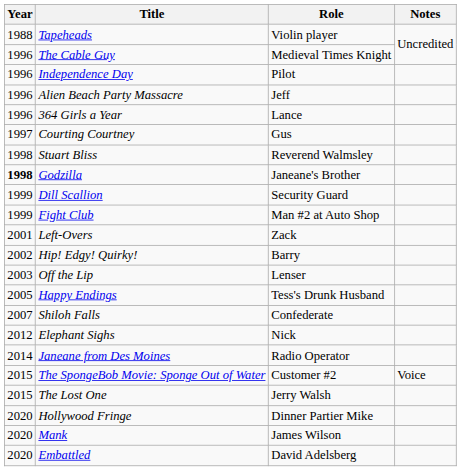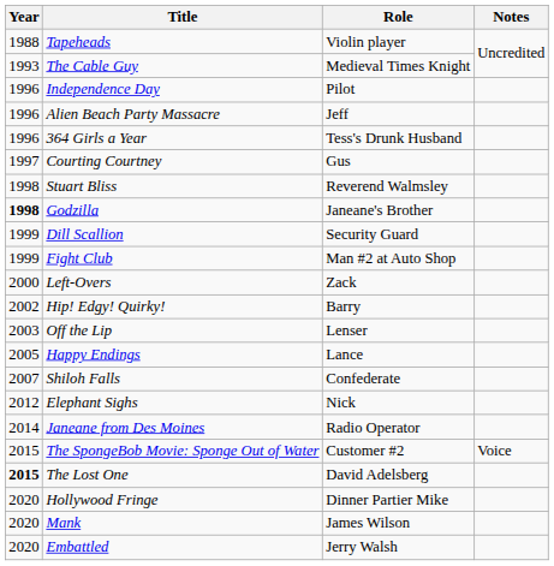The Cable Guy | Year: 1996 -> 1993
364 Girls a Year | Role: Lance -> Tess's Drunk Husband
Left-Overs | Year: 2001 -> 2000
Happy Endings | Role: Tess's Drunk Husband -> Lance
The Lost One | Year: normal -> bold
The Lost One | Role: Jerry Walsh -> David Adelsberg
Embattled | Role: David Adelsberg -> Jerry Walsh
